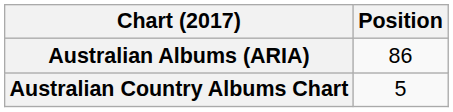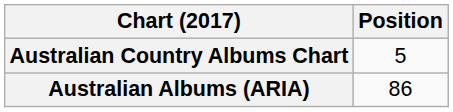rows swapped: Australian Albums (ARIA) <-> Australian Country Albums Chart
